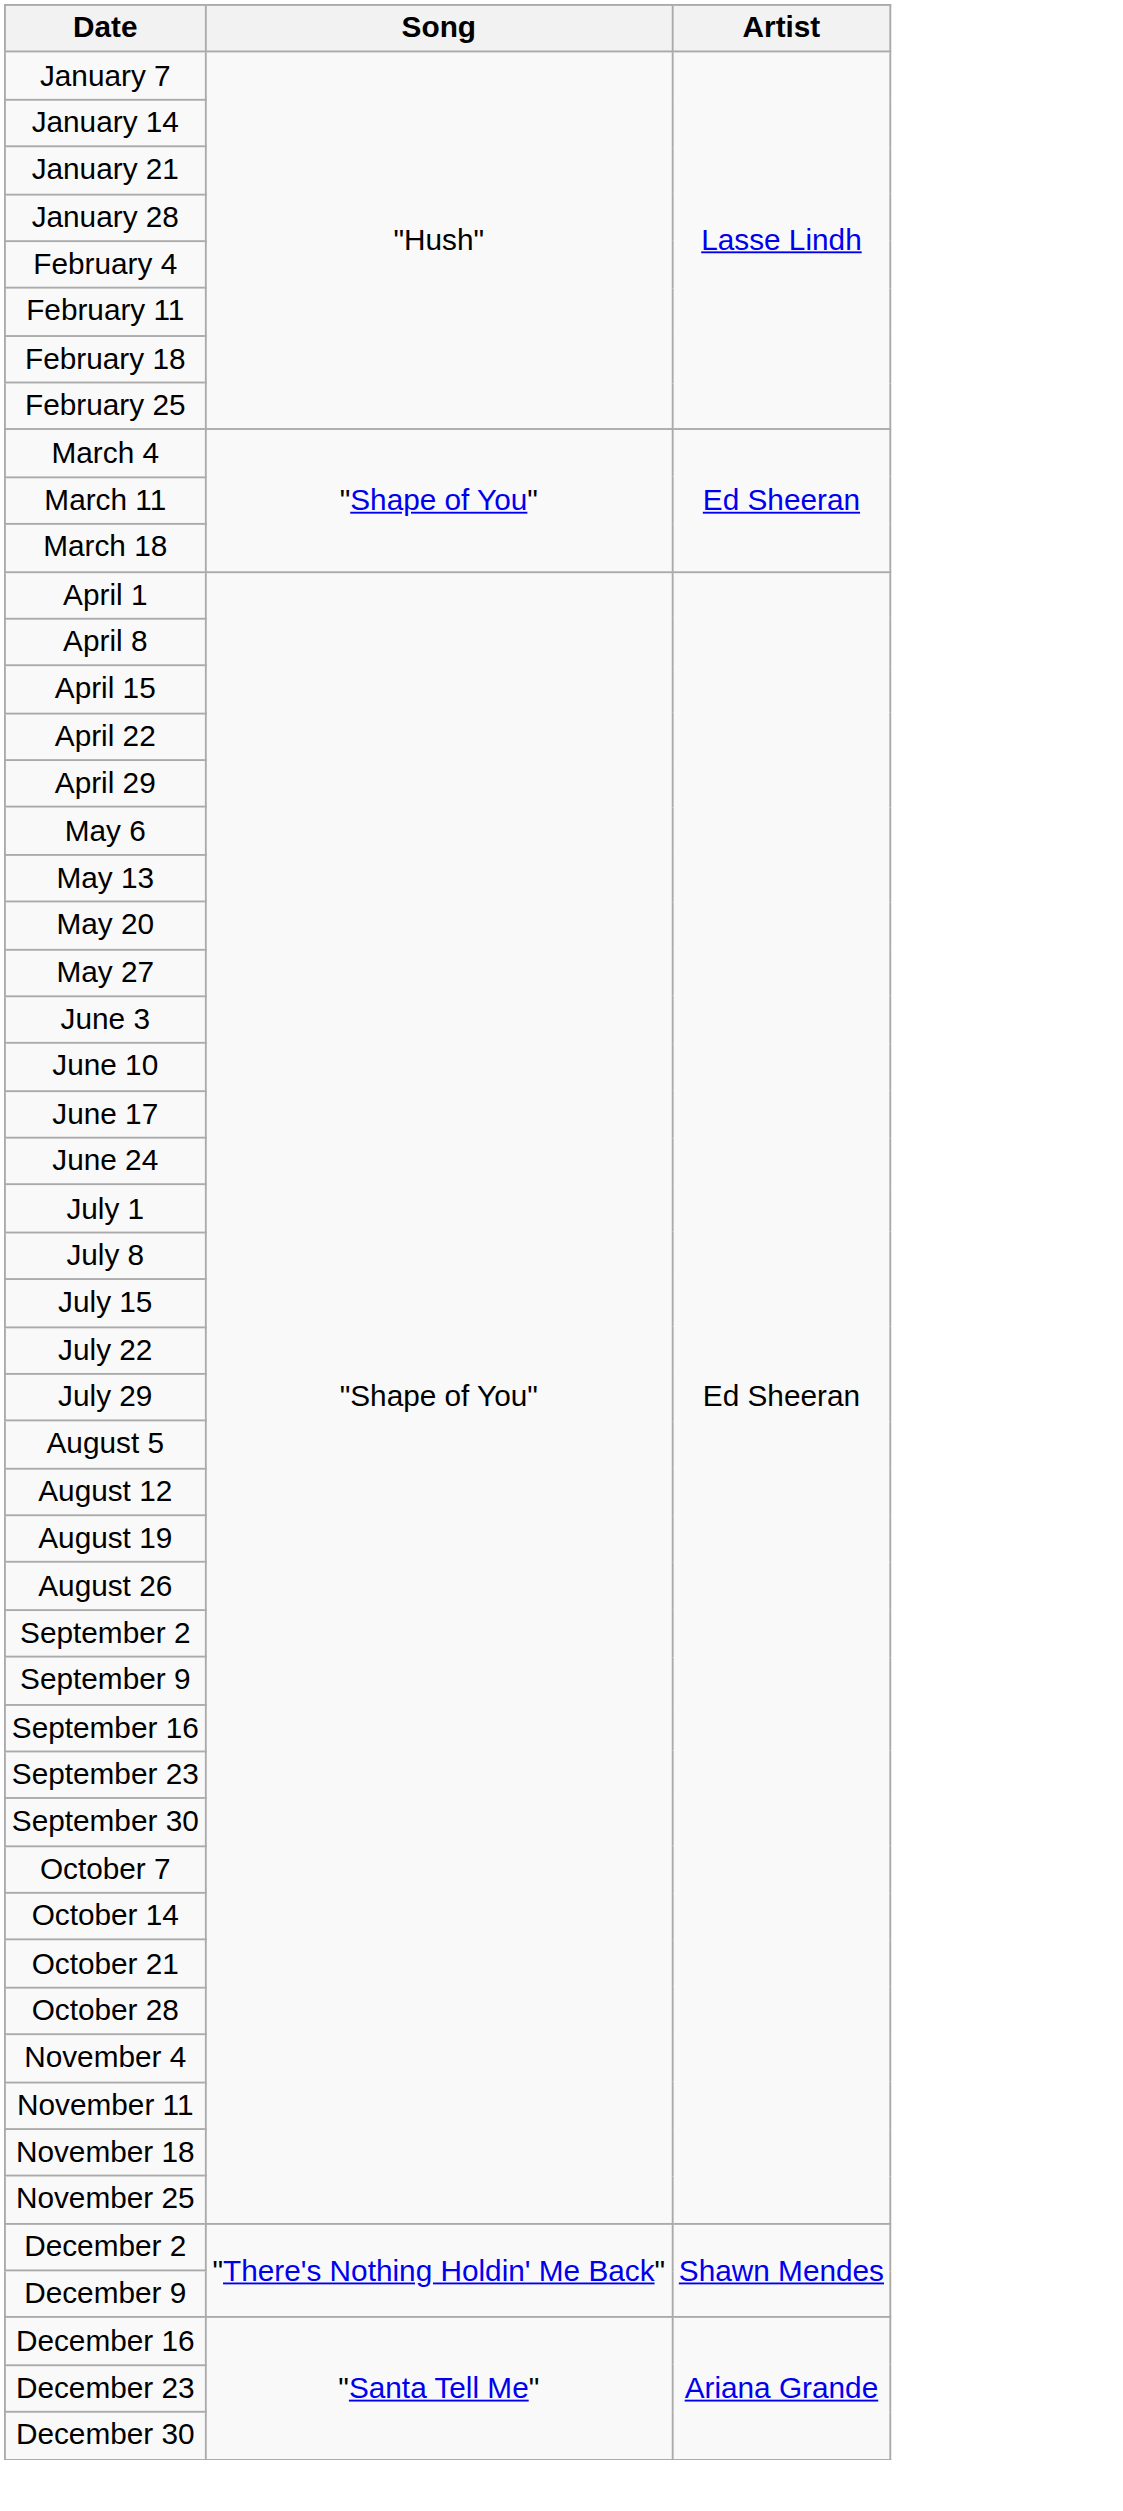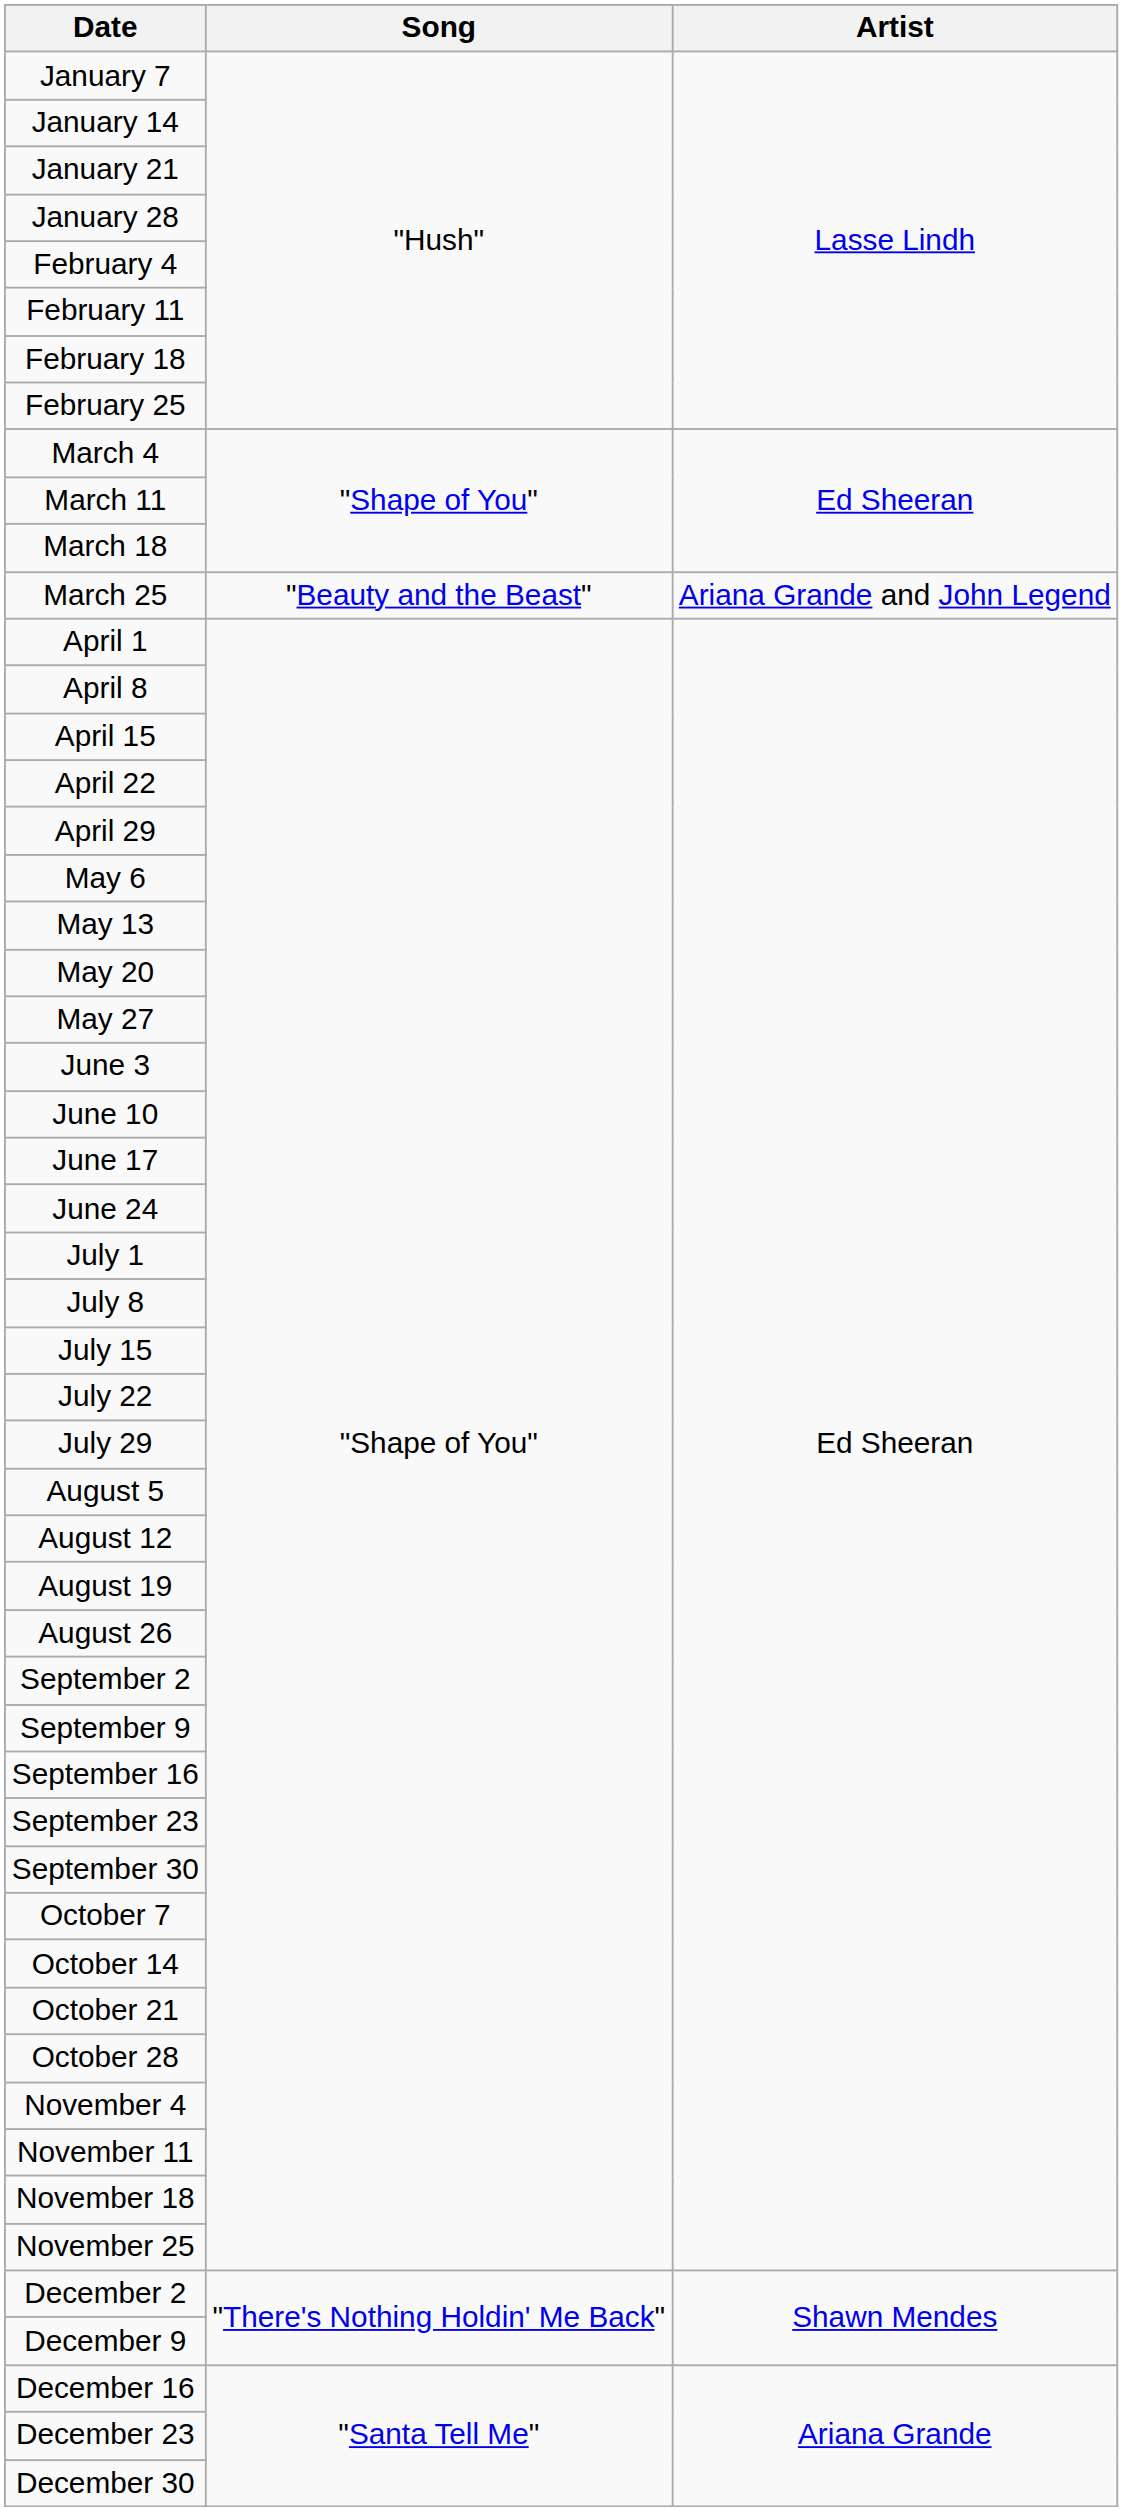+ row: March 25 | "Beauty and the Beast" | Ariana Grande and John Legend
